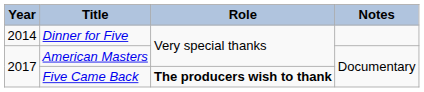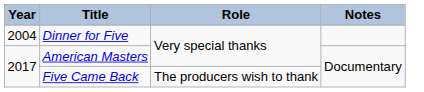Dinner for Five | Year: 2014 -> 2004
Five Came Back | Role: bold -> normal
